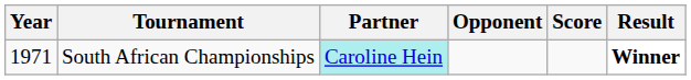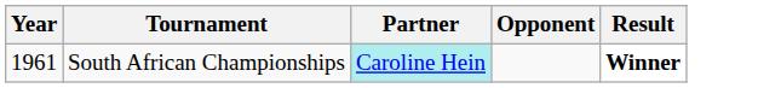- column: Score
South African Championships | Year: 1971 -> 1961
